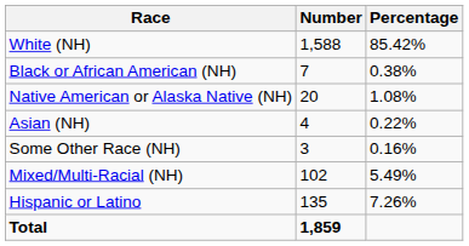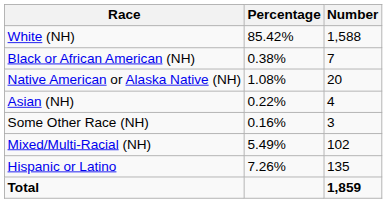columns swapped: Number <-> Percentage
